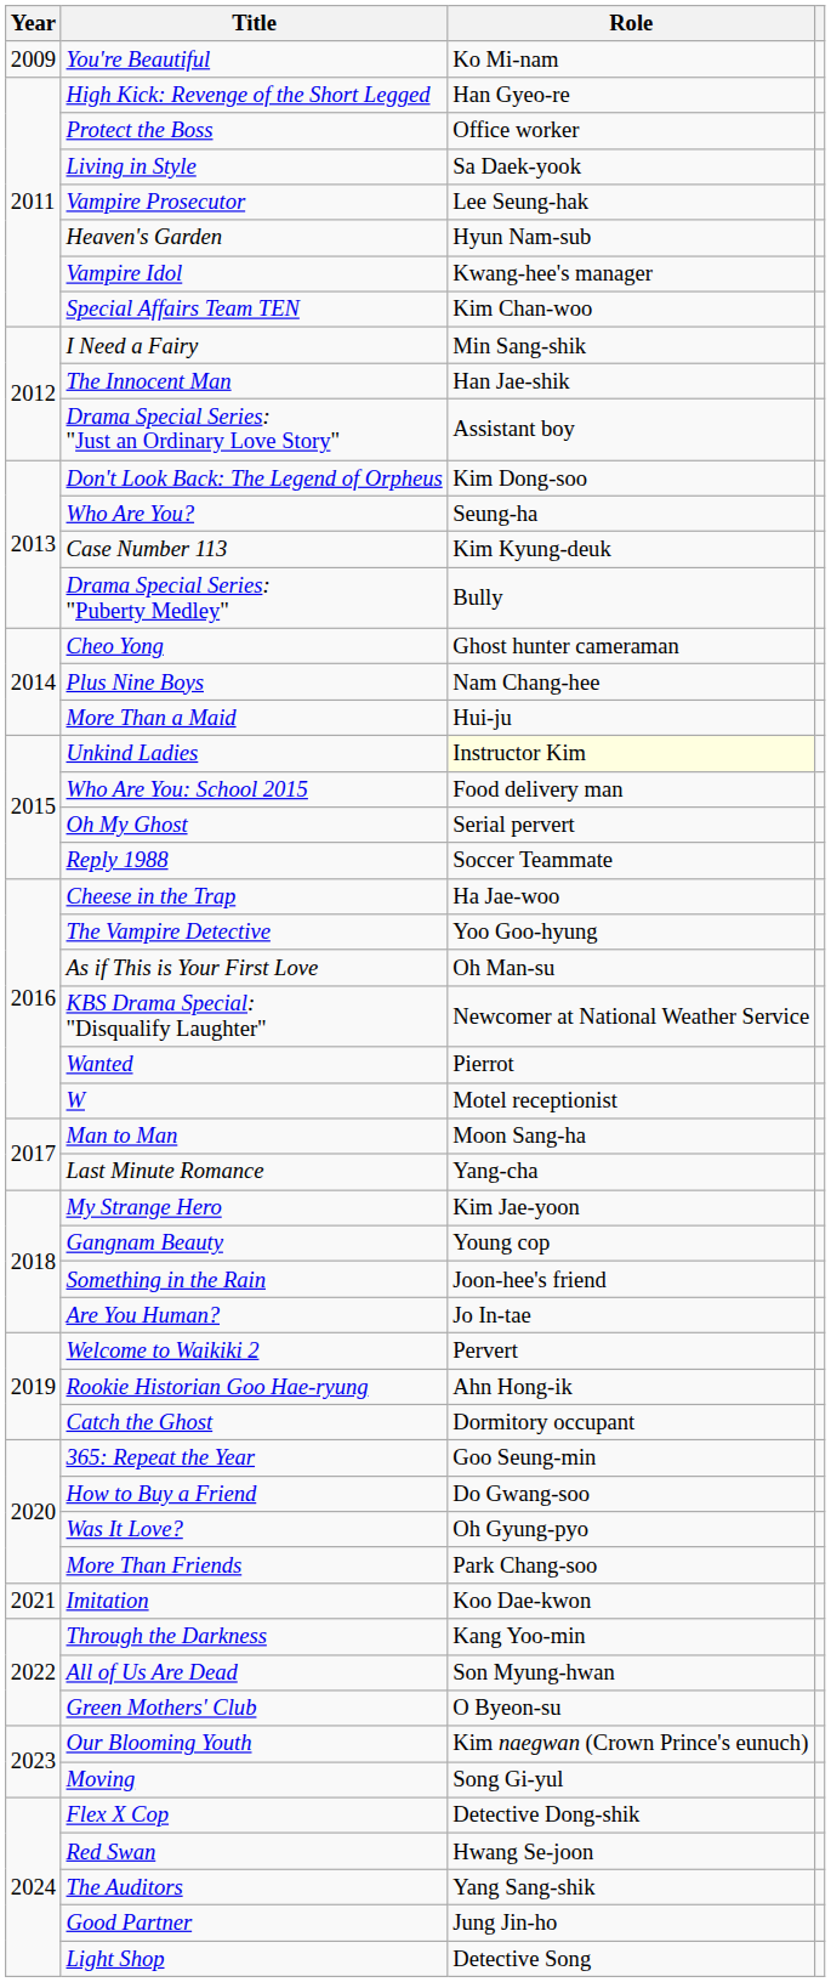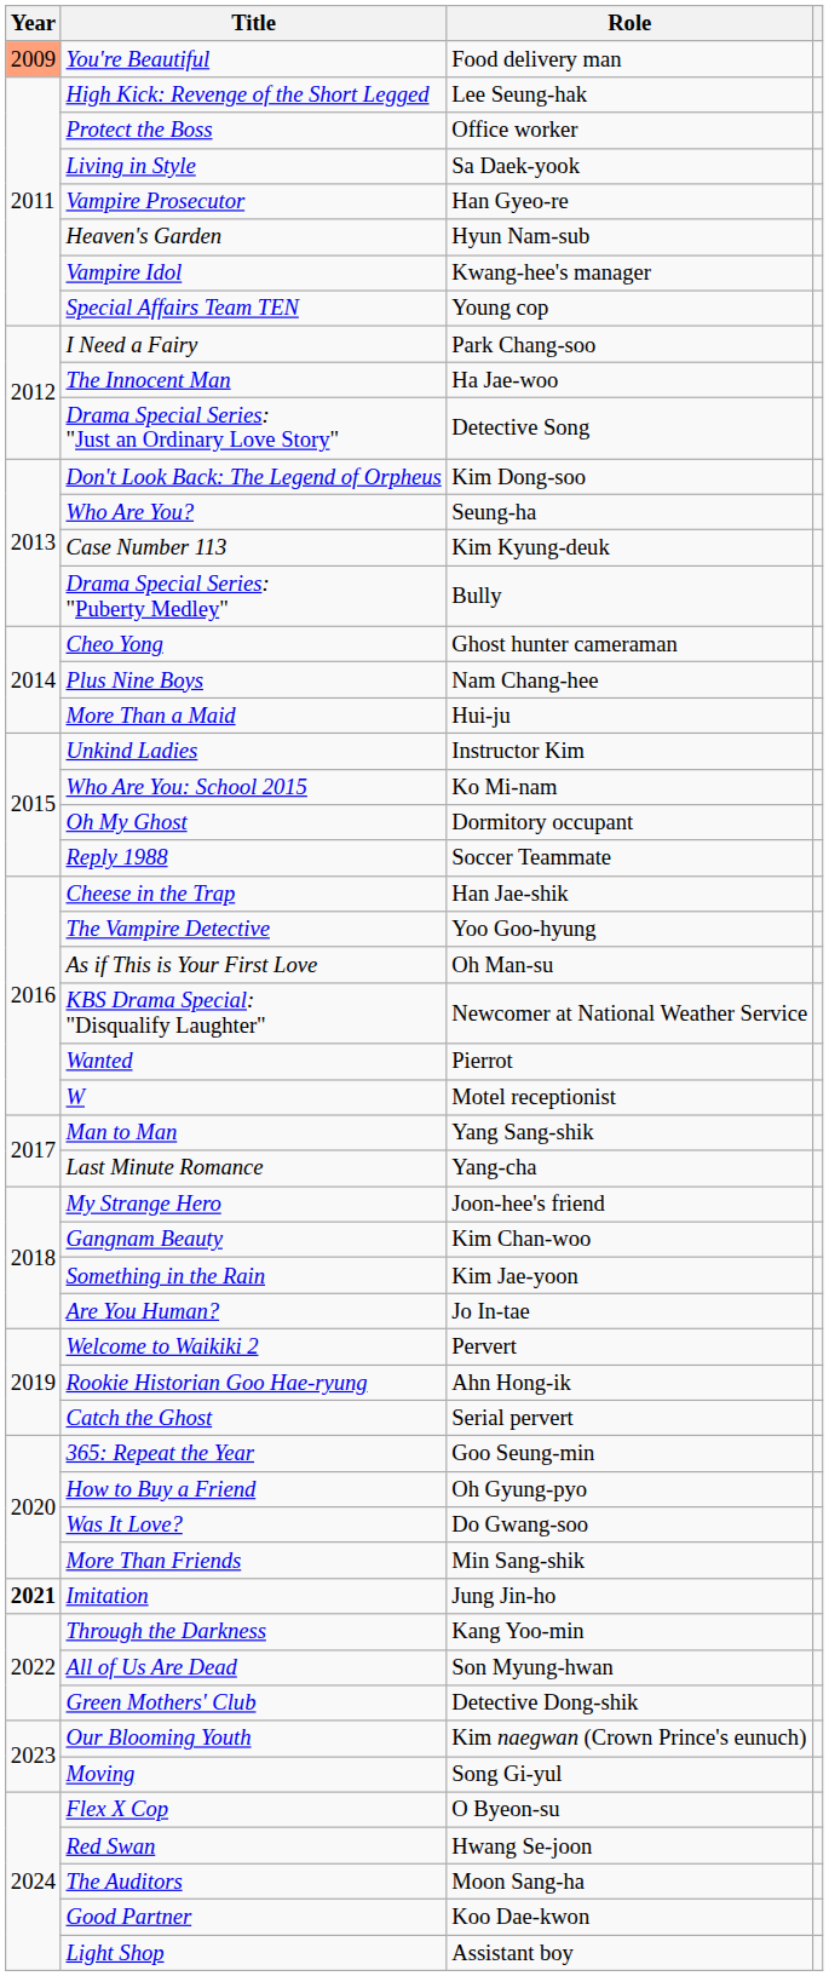You're Beautiful | Year: no background -> lightsalmon background
You're Beautiful | Role: Ko Mi-nam -> Food delivery man
High Kick: Revenge of the Short Legged | Role: Han Gyeo-re -> Lee Seung-hak
Vampire Prosecutor | Role: Lee Seung-hak -> Han Gyeo-re
Special Affairs Team TEN | Role: Kim Chan-woo -> Young cop
I Need a Fairy | Role: Min Sang-shik -> Park Chang-soo
The Innocent Man | Role: Han Jae-shik -> Ha Jae-woo
Drama Special Series: "Just an Ordinary Love Story" | Role: Assistant boy -> Detective Song
Unkind Ladies | Role: lightyellow background -> no background
Who Are You: School 2015 | Role: Food delivery man -> Ko Mi-nam
Oh My Ghost | Role: Serial pervert -> Dormitory occupant
Cheese in the Trap | Role: Ha Jae-woo -> Han Jae-shik
Man to Man | Role: Moon Sang-ha -> Yang Sang-shik
My Strange Hero | Role: Kim Jae-yoon -> Joon-hee's friend
Gangnam Beauty | Role: Young cop -> Kim Chan-woo
Something in the Rain | Role: Joon-hee's friend -> Kim Jae-yoon
Catch the Ghost | Role: Dormitory occupant -> Serial pervert
How to Buy a Friend | Role: Do Gwang-soo -> Oh Gyung-pyo
Was It Love? | Role: Oh Gyung-pyo -> Do Gwang-soo
More Than Friends | Role: Park Chang-soo -> Min Sang-shik
Imitation | Year: normal -> bold
Imitation | Role: Koo Dae-kwon -> Jung Jin-ho
Green Mothers' Club | Role: O Byeon-su -> Detective Dong-shik
Flex X Cop | Role: Detective Dong-shik -> O Byeon-su
The Auditors | Role: Yang Sang-shik -> Moon Sang-ha
Good Partner | Role: Jung Jin-ho -> Koo Dae-kwon
Light Shop | Role: Detective Song -> Assistant boy
